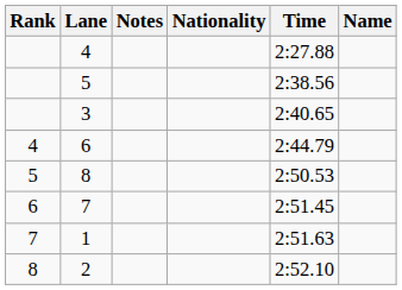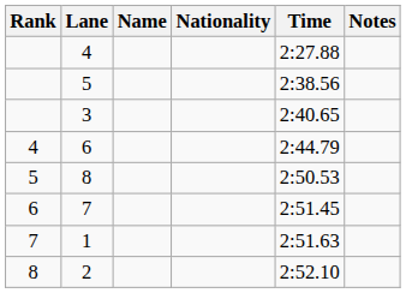columns swapped: Name <-> Notes
